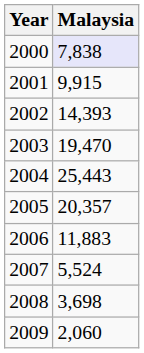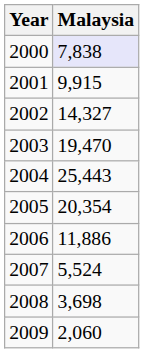2002 | Malaysia: 14,393 -> 14,327
2005 | Malaysia: 20,357 -> 20,354
2006 | Malaysia: 11,883 -> 11,886
